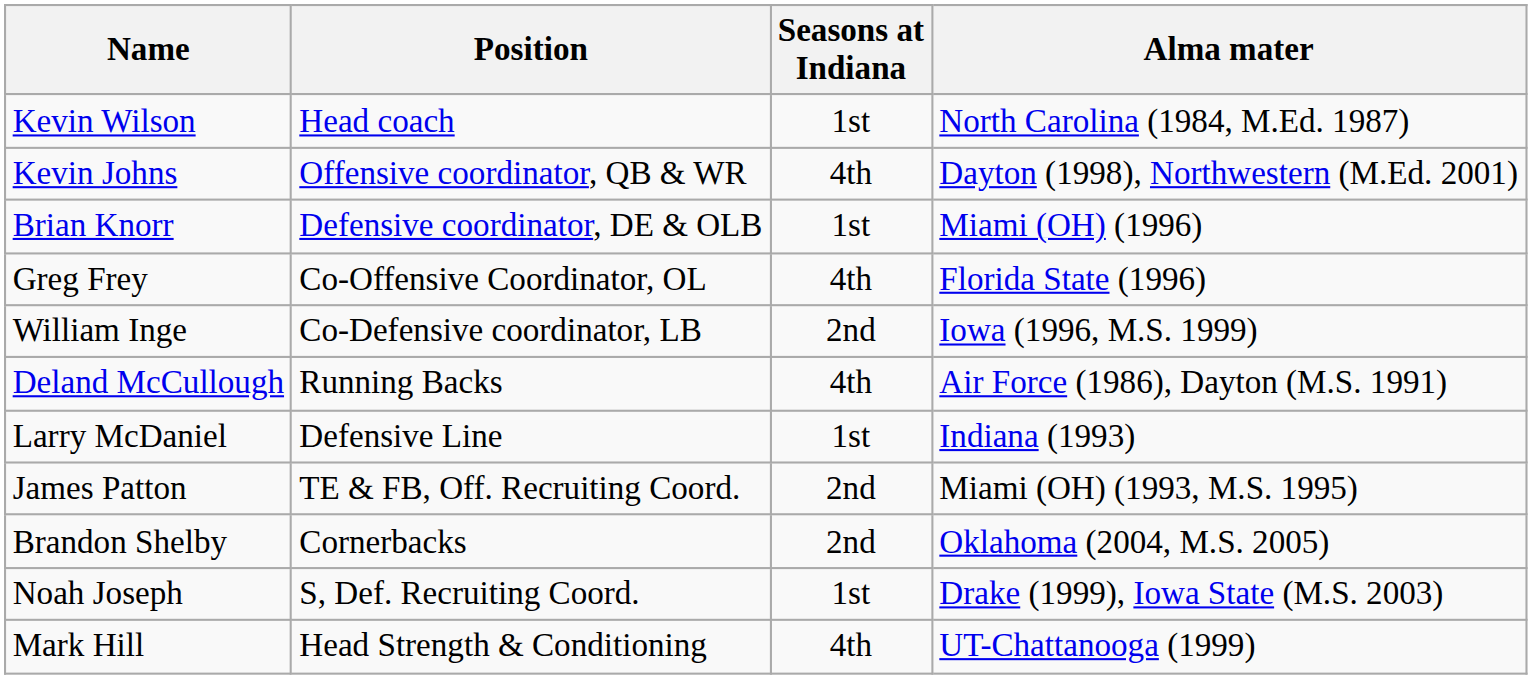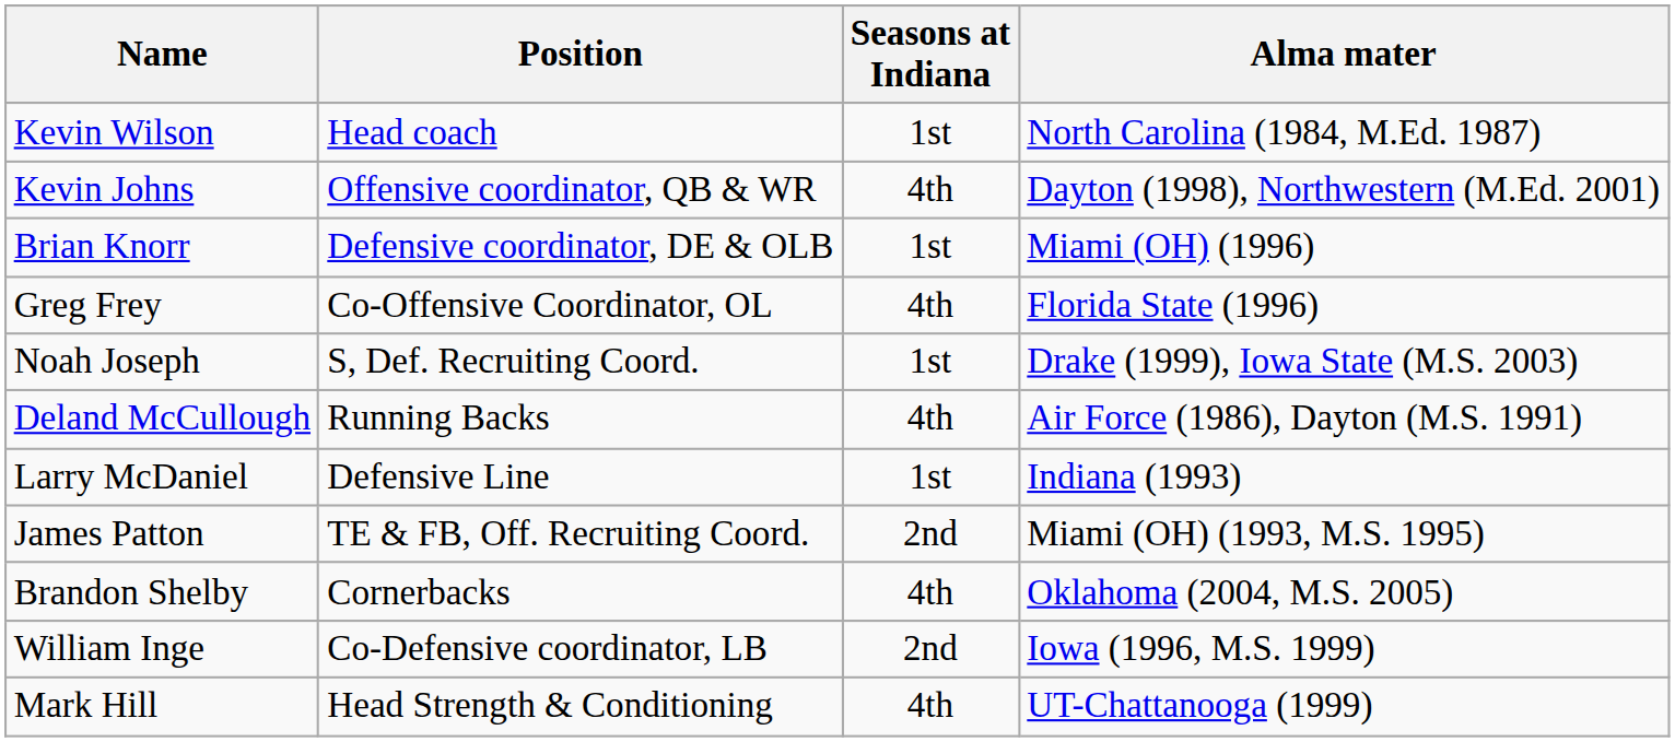rows swapped: William Inge <-> Noah Joseph
Brandon Shelby | Seasons at Indiana: 2nd -> 4th
